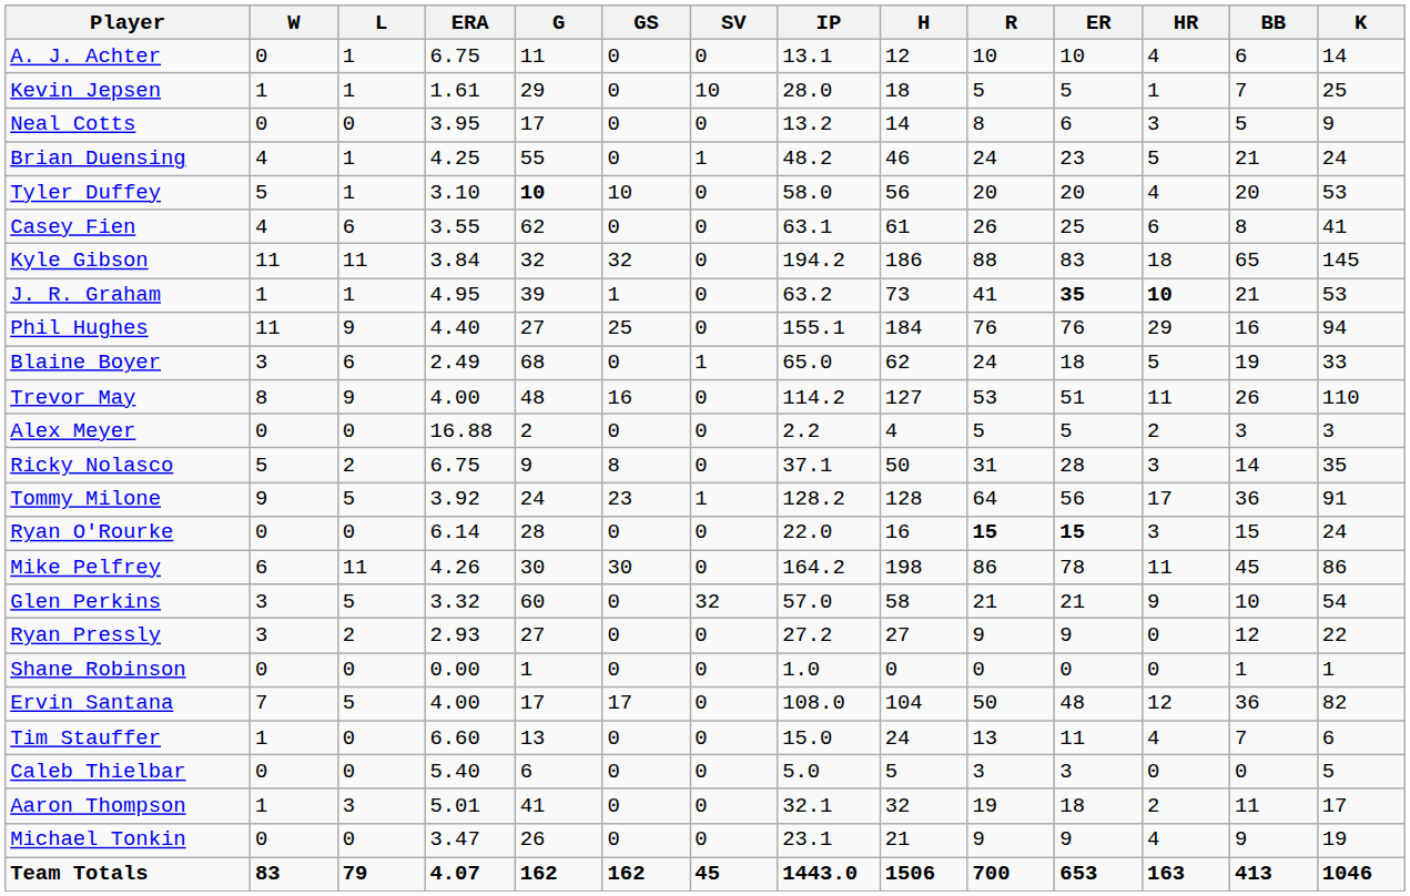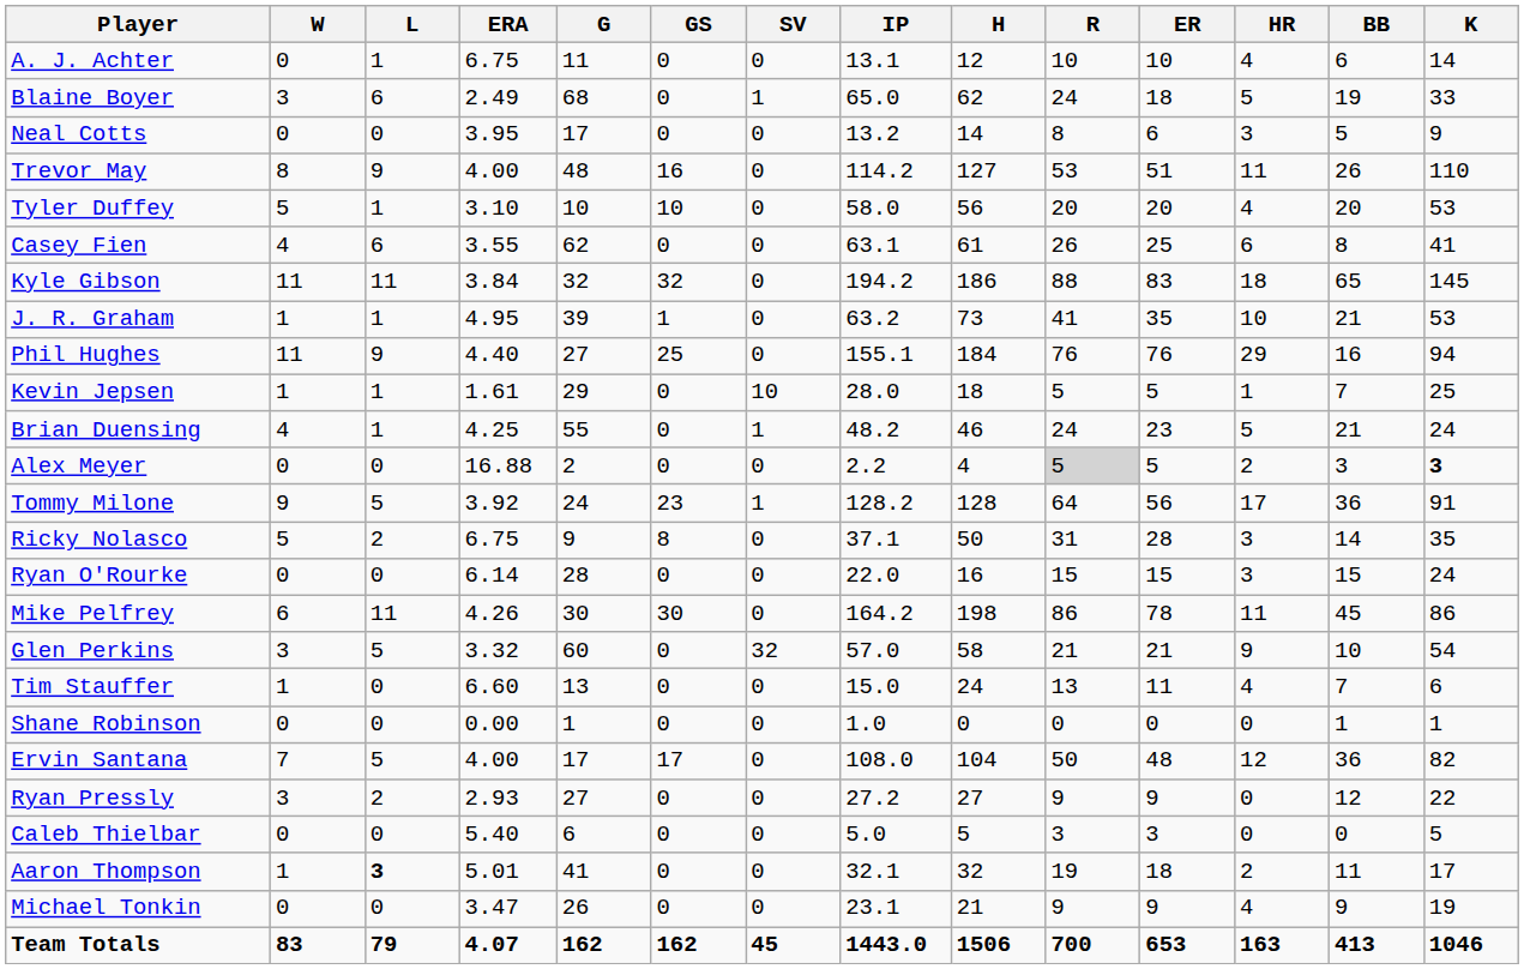rows swapped: Blaine Boyer <-> Kevin Jepsen
rows swapped: Brian Duensing <-> Trevor May
Tyler Duffey | G: bold -> normal
J. R. Graham | ER: bold -> normal
J. R. Graham | HR: bold -> normal
Alex Meyer | R: no background -> lightgrey background
Alex Meyer | K: normal -> bold
rows swapped: Tommy Milone <-> Ricky Nolasco
Ryan O'Rourke | R: bold -> normal
Ryan O'Rourke | ER: bold -> normal
rows swapped: Ryan Pressly <-> Tim Stauffer
Aaron Thompson | L: normal -> bold
